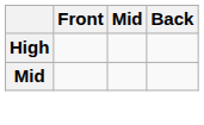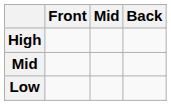+ row: Low
